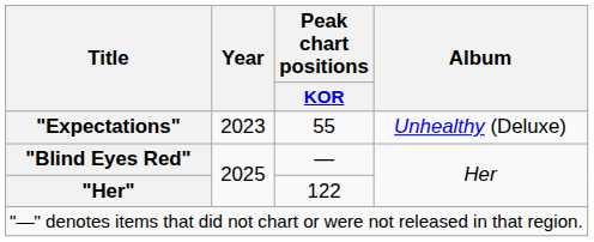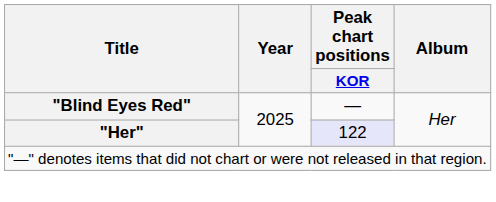- row: "Expectations" | 2023 | 55 | Unhealthy (Deluxe)
"Her" | Peak chart positions / KOR: no background -> lavender background
